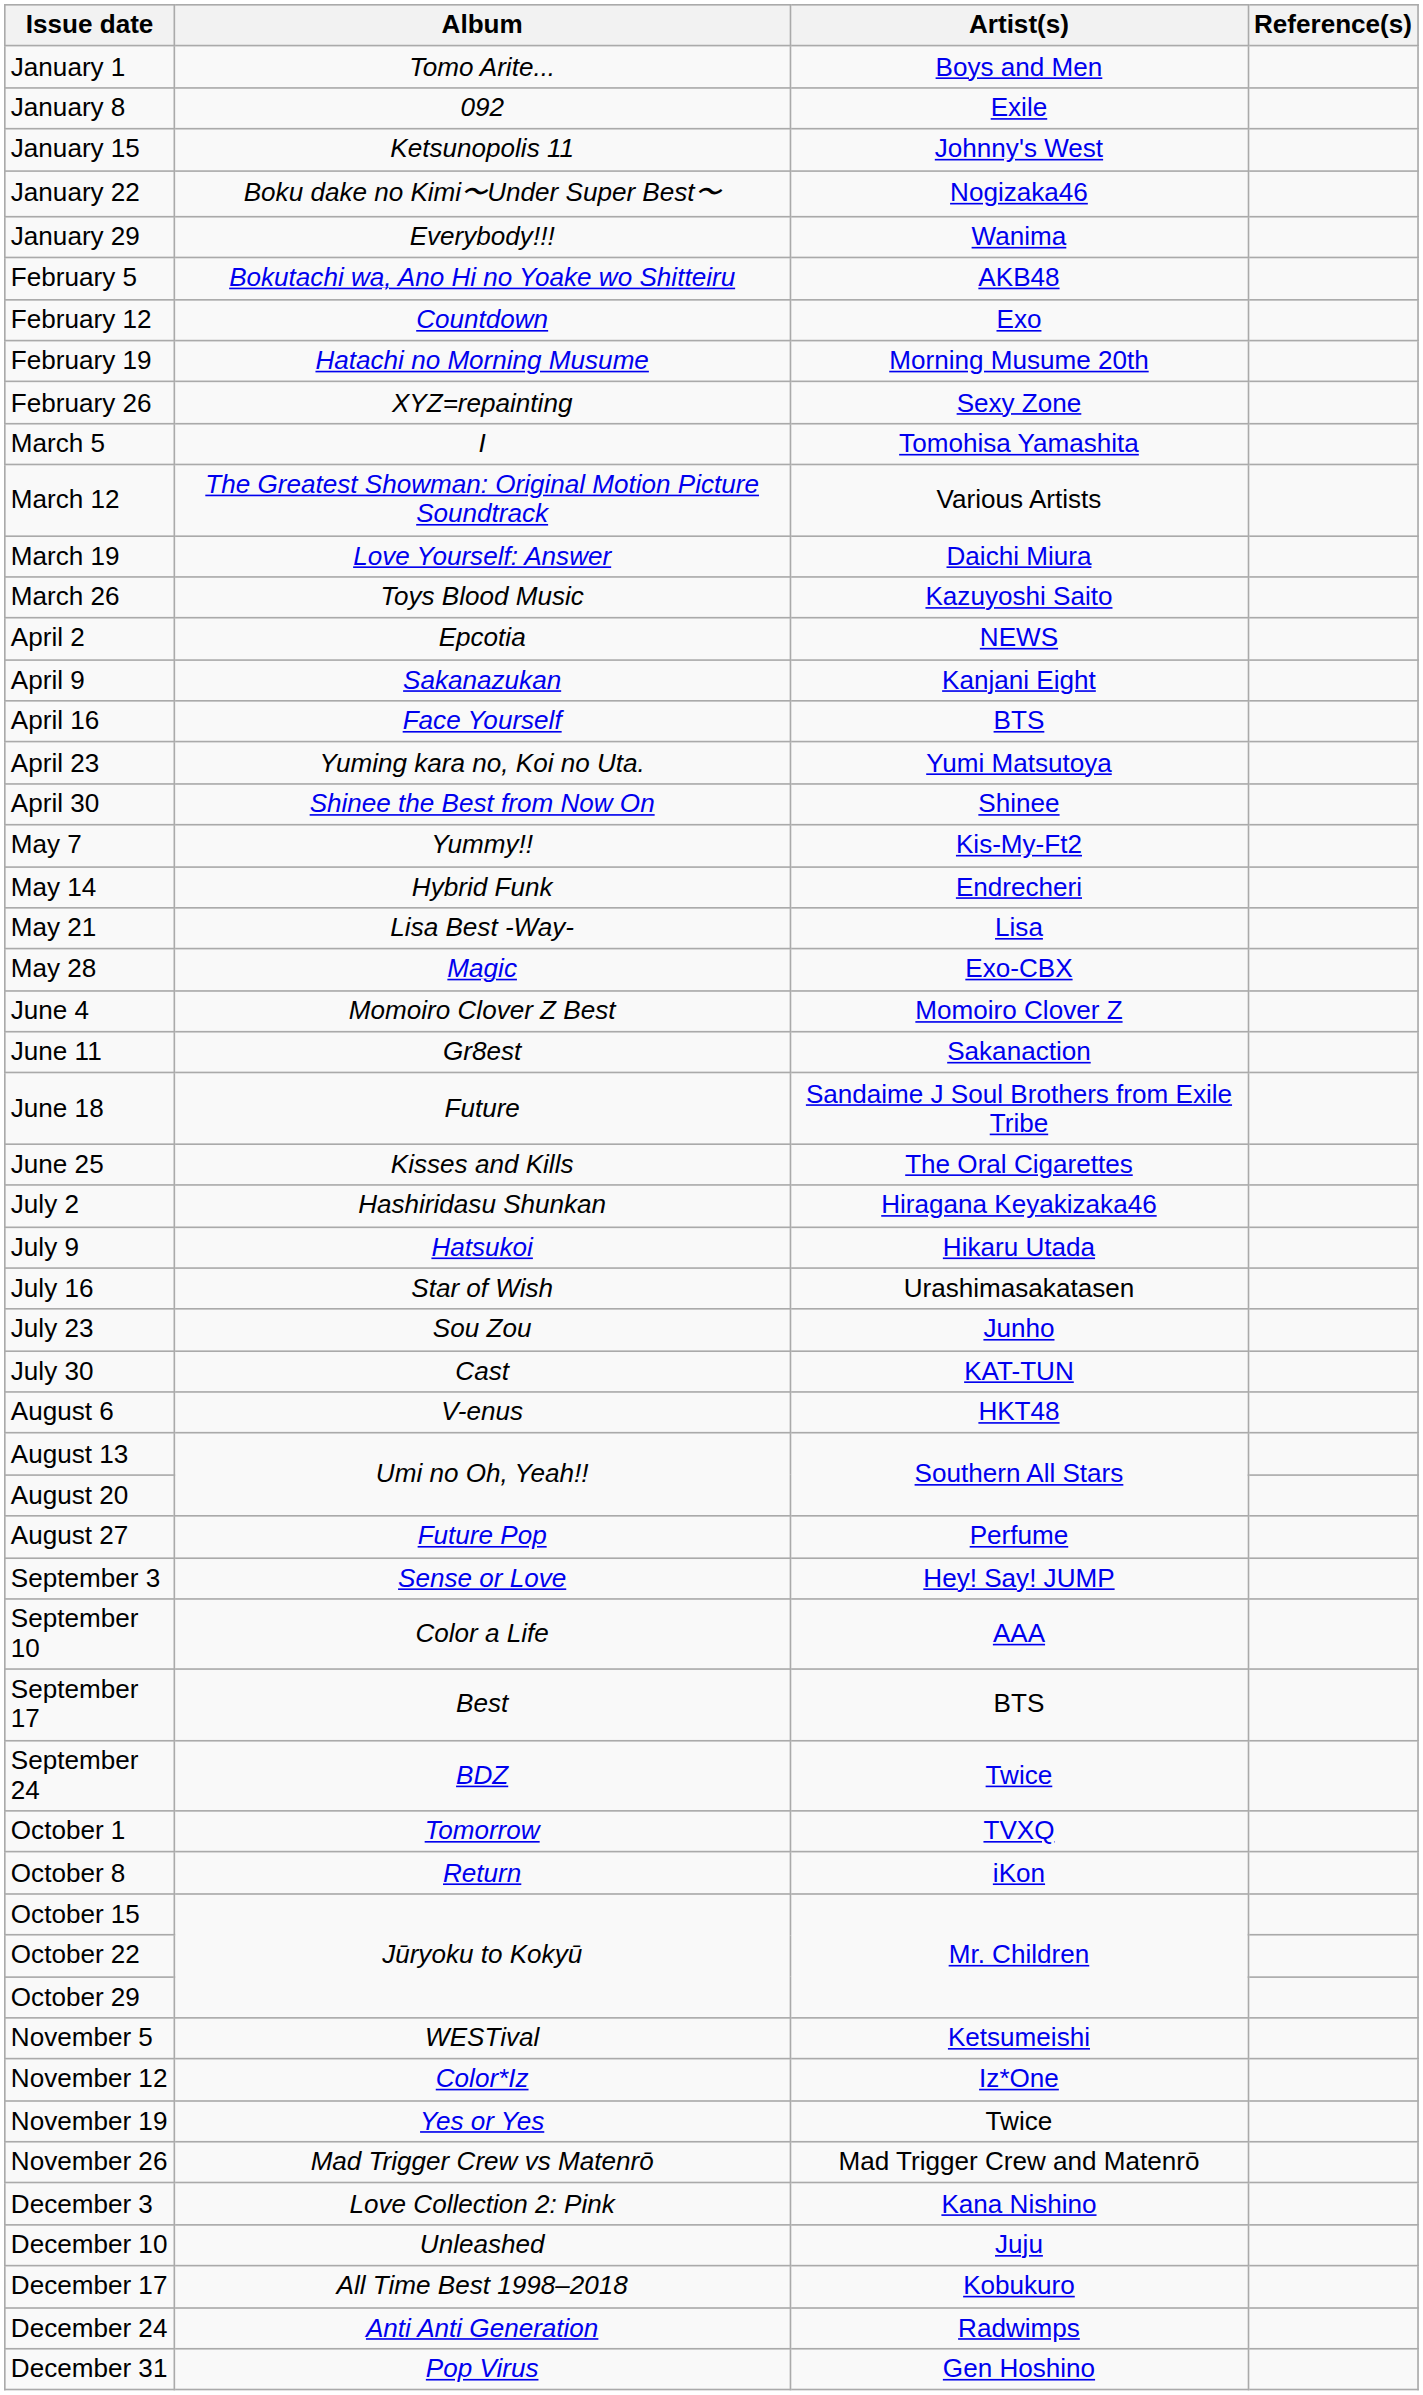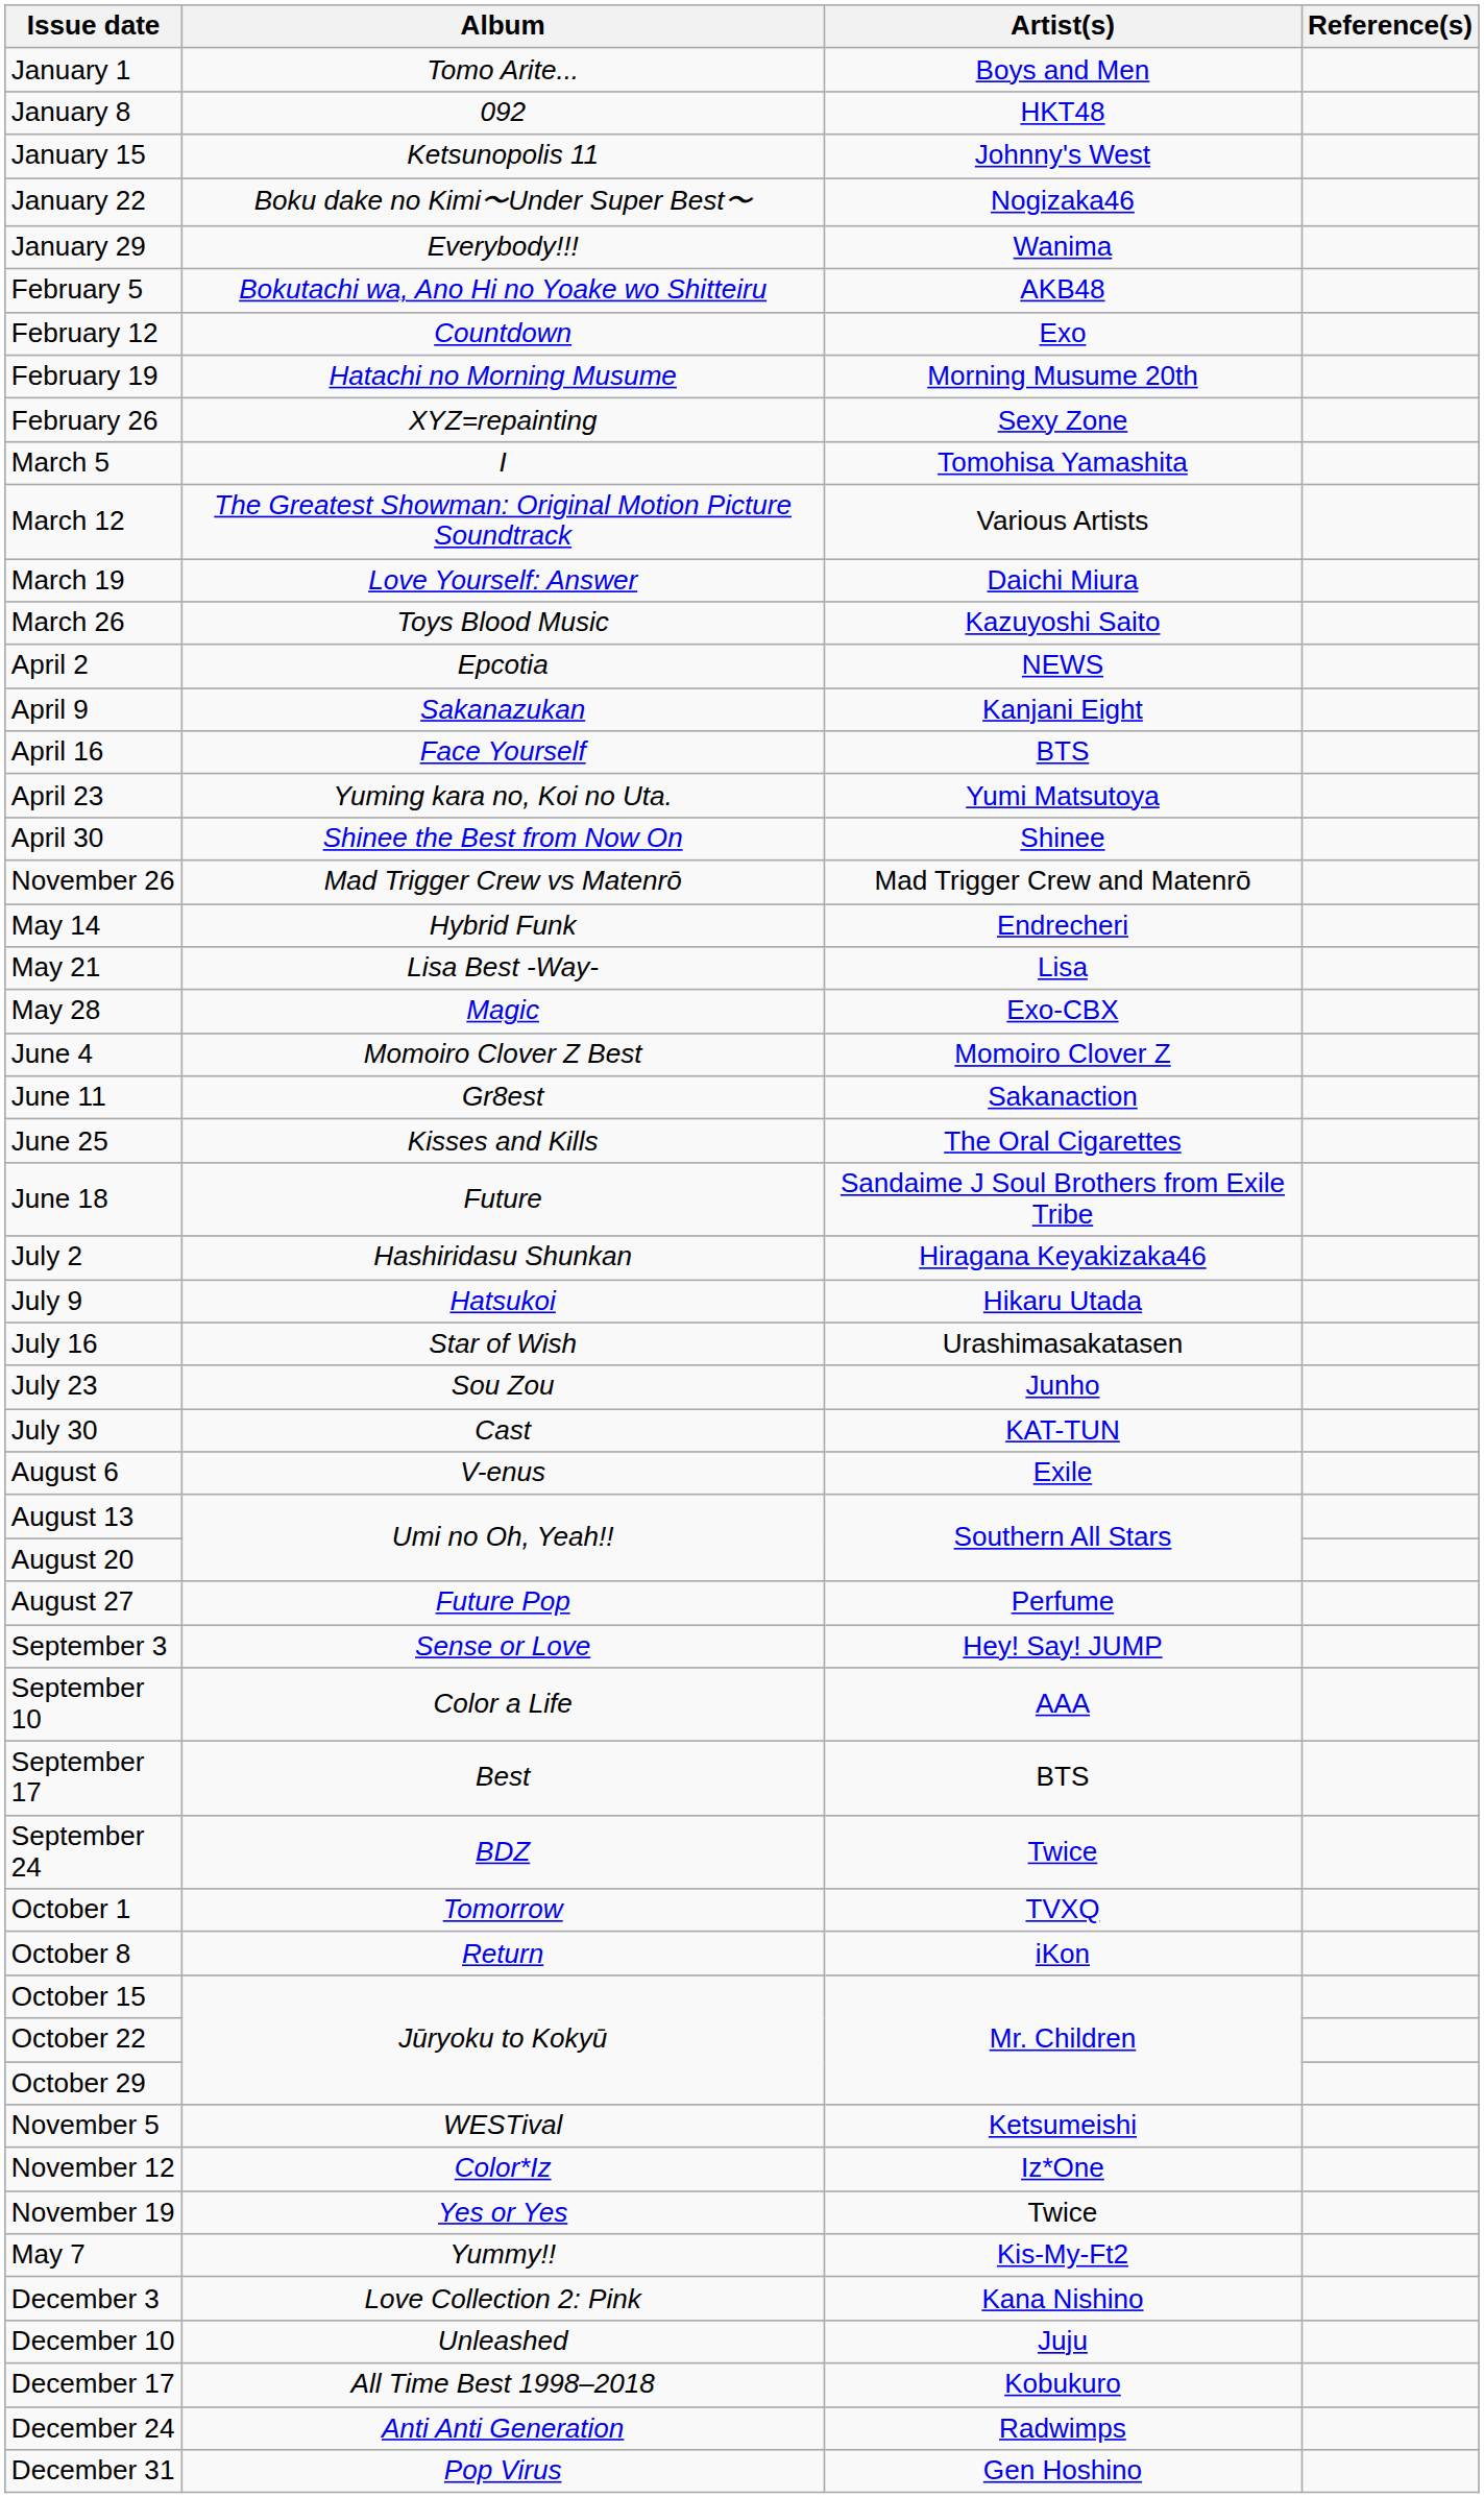January 8 | Artist(s): Exile -> HKT48
rows swapped: May 7 <-> November 26
rows swapped: June 18 <-> June 25
August 6 | Artist(s): HKT48 -> Exile
